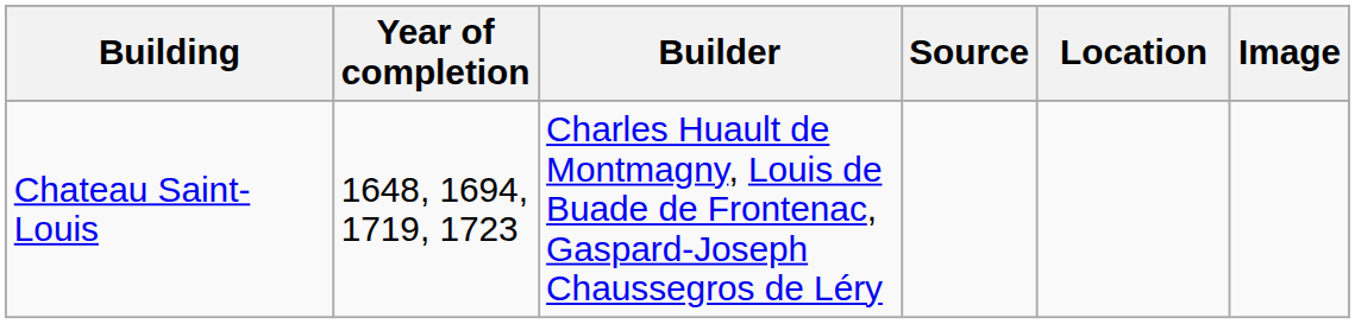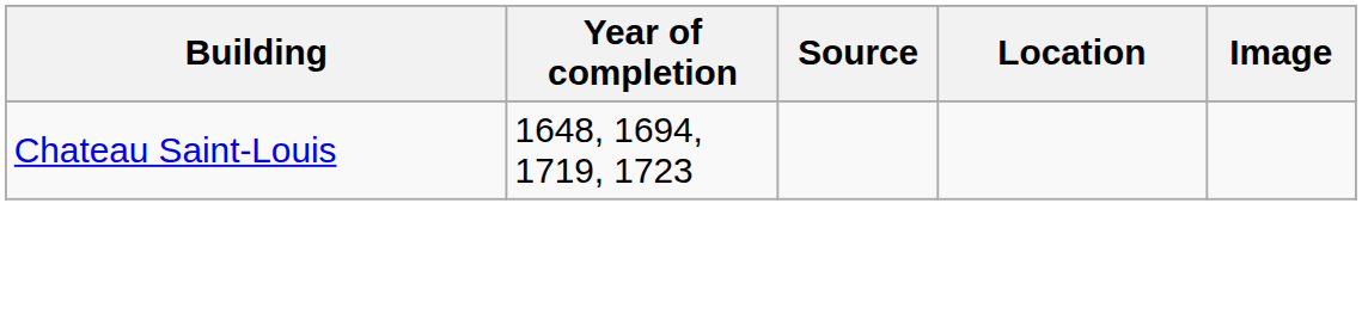- column: Builder | Charles Huault de Montmagny, Louis de Buade de Frontenac, Gaspard-Joseph Chaussegros de Léry
